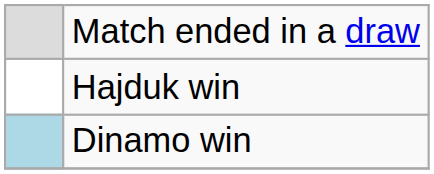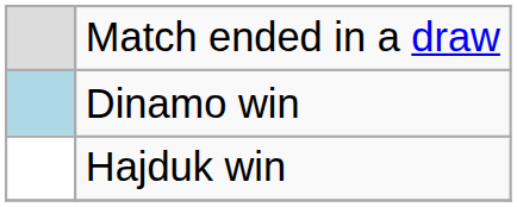rows swapped: Dinamo win <-> Hajduk win
